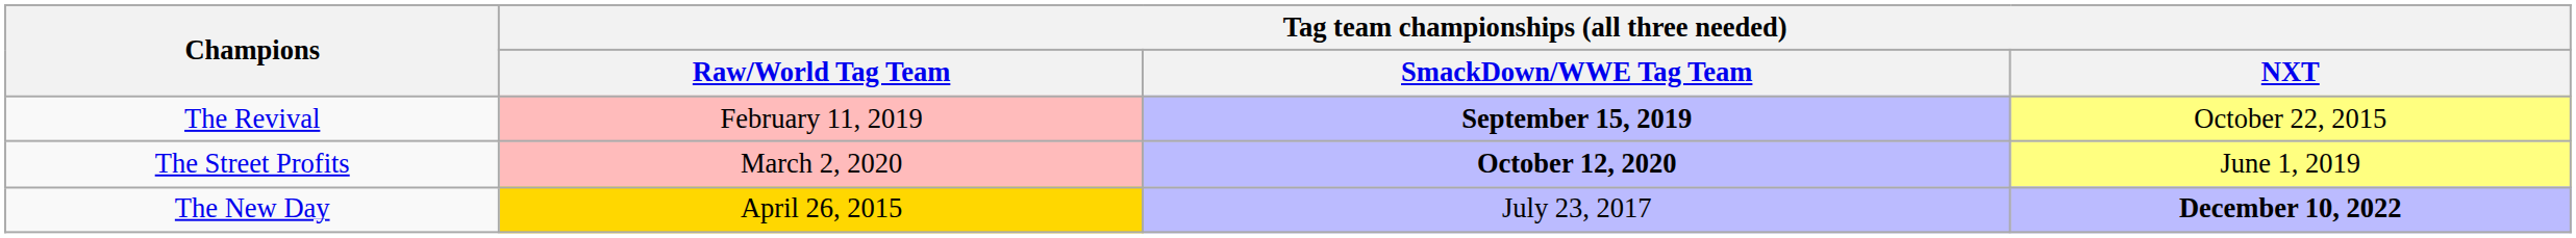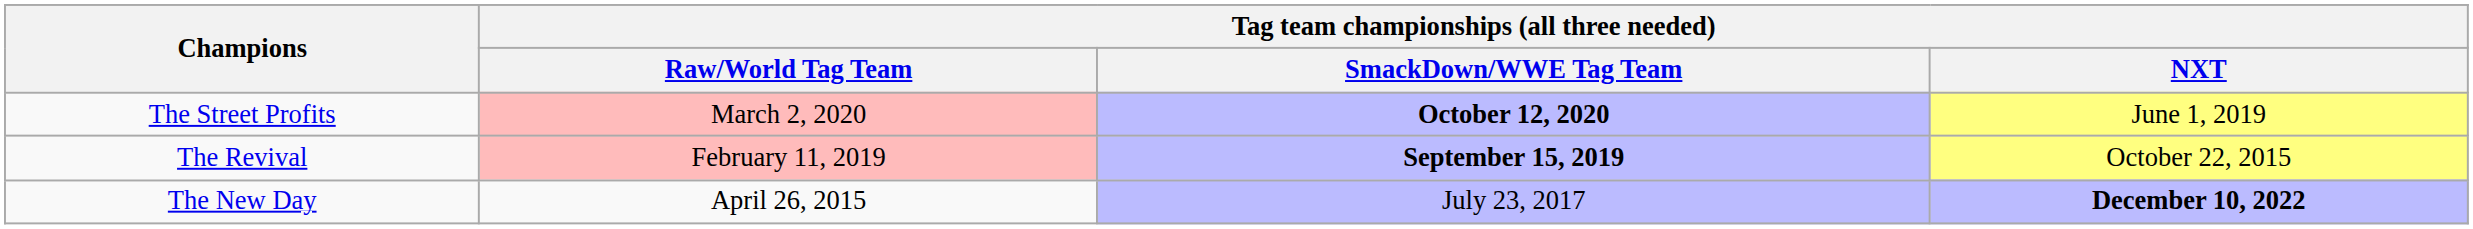rows swapped: The Revival <-> The Street Profits
The New Day | column 2: gold background -> no background
